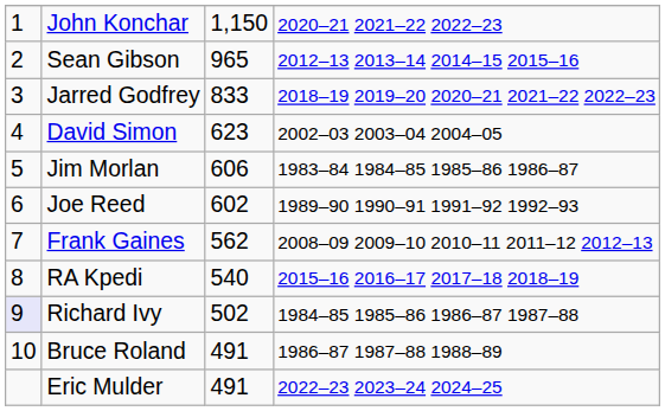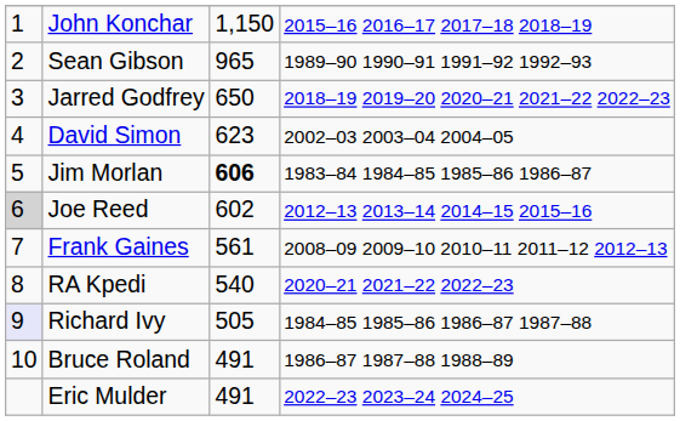John Konchar | column 4: 2020–21 2021–22 2022–23 -> 2015–16 2016–17 2017–18 2018–19
Sean Gibson | column 4: 2012–13 2013–14 2014–15 2015–16 -> 1989–90 1990–91 1991–92 1992–93
Jarred Godfrey | column 3: 833 -> 650
Jim Morlan | column 3: normal -> bold
Joe Reed | column 1: no background -> lightgrey background
Joe Reed | column 4: 1989–90 1990–91 1991–92 1992–93 -> 2012–13 2013–14 2014–15 2015–16
Frank Gaines | column 3: 562 -> 561
RA Kpedi | column 4: 2015–16 2016–17 2017–18 2018–19 -> 2020–21 2021–22 2022–23
Richard Ivy | column 3: 502 -> 505
